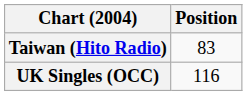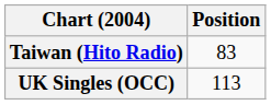UK Singles (OCC) | Position: 116 -> 113
